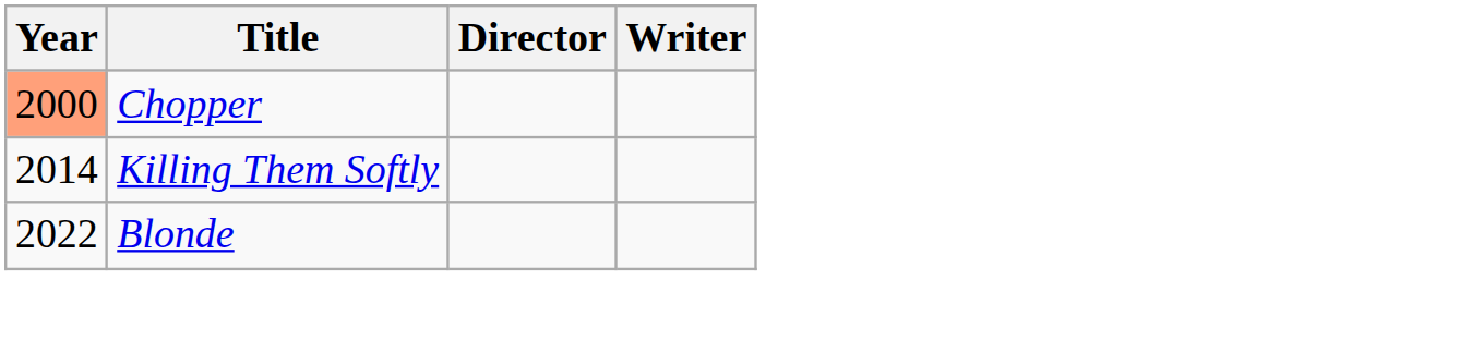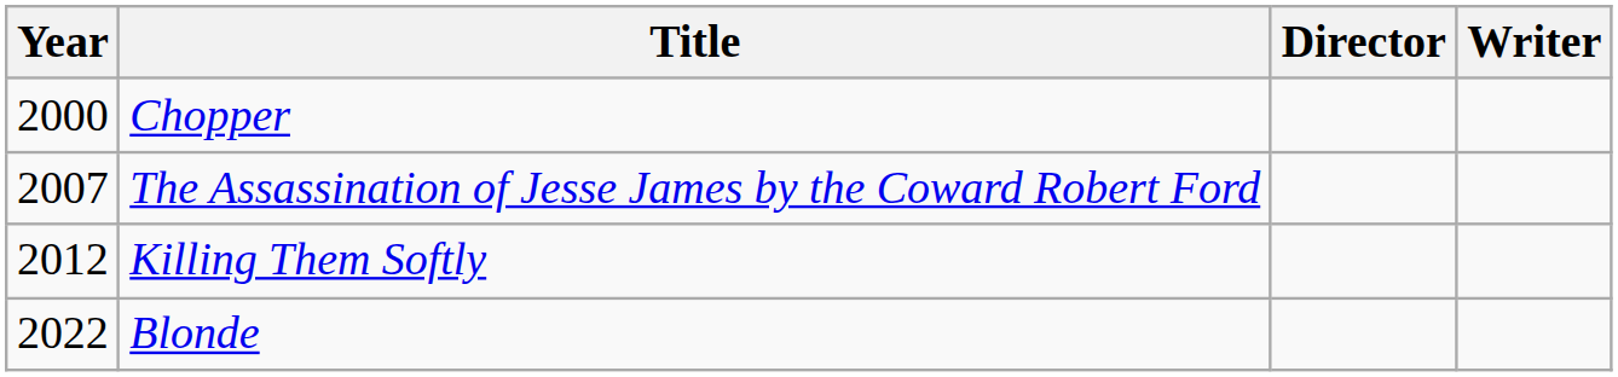Chopper | Year: lightsalmon background -> no background
+ row: 2007 | The Assassination of Jesse James by the Coward Robert Ford
Killing Them Softly | Year: 2014 -> 2012
